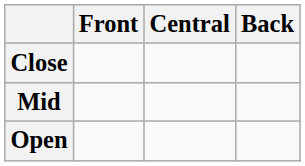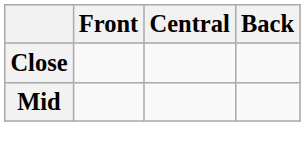- row: Open
